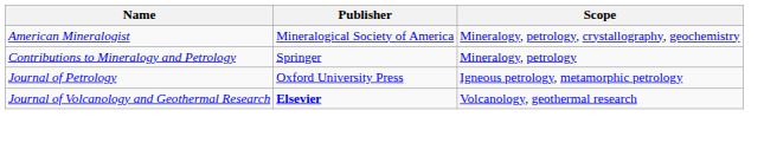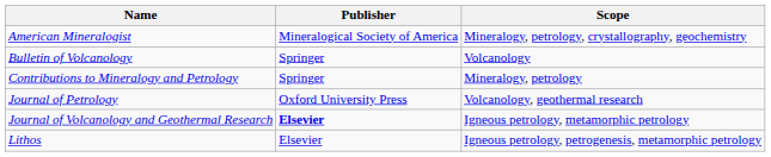+ row: Bulletin of Volcanology | Springer | Volcanology
Journal of Petrology | Scope: Igneous petrology, metamorphic petrology -> Volcanology, geothermal research
Journal of Volcanology and Geothermal Research | Scope: Volcanology, geothermal research -> Igneous petrology, metamorphic petrology
+ row: Lithos | Elsevier | Igneous petrology, petrogenesis, metamorphic petrology
